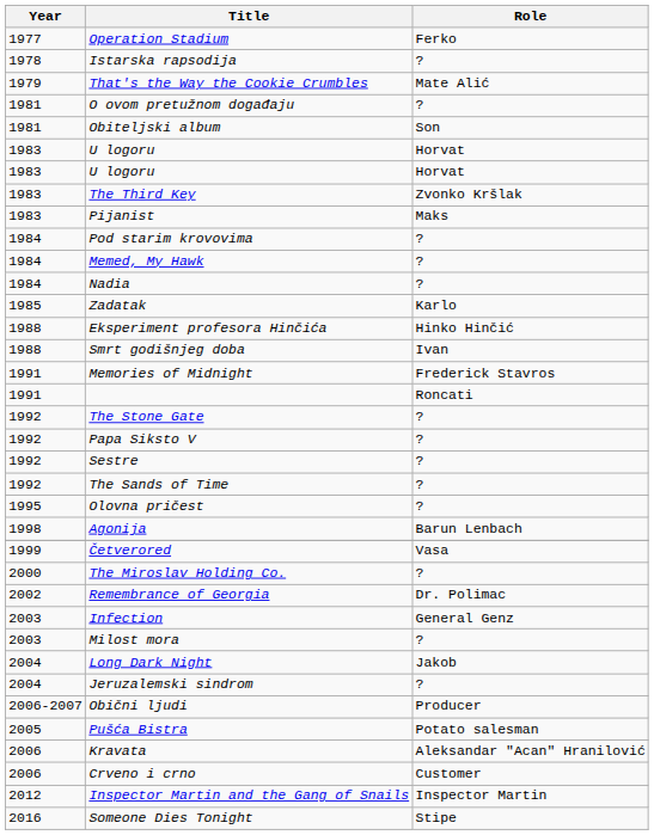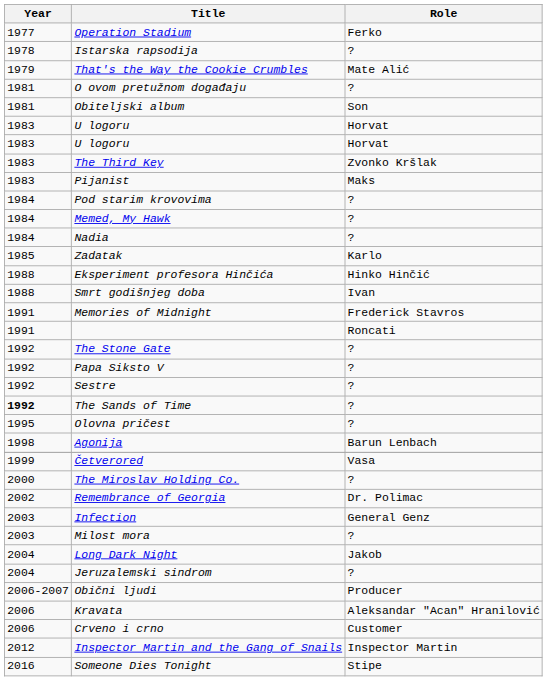The Sands of Time | Year: normal -> bold
- row: 2005 | Pušća Bistra | Potato salesman
